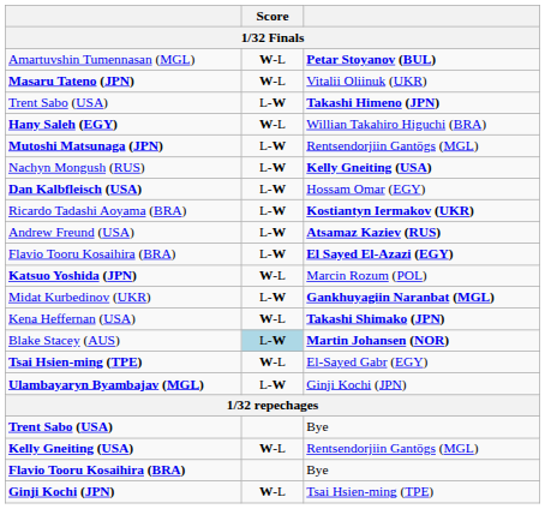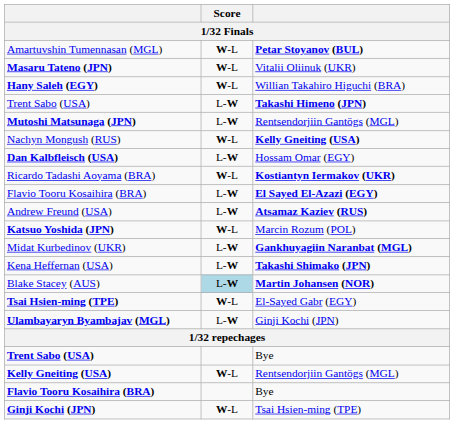rows swapped: Trent Sabo (USA) / Takashi Himeno (JPN) <-> Hany Saleh (EGY)
Nachyn Mongush (RUS) | Score: L-W -> W-L
Ricardo Tadashi Aoyama (BRA) | Score: L-W -> W-L
rows swapped: Flavio Tooru Kosaihira (BRA) / El Sayed El-Azazi (EGY) <-> Andrew Freund (USA)
Kena Heffernan (USA) | Score: W-L -> L-W
